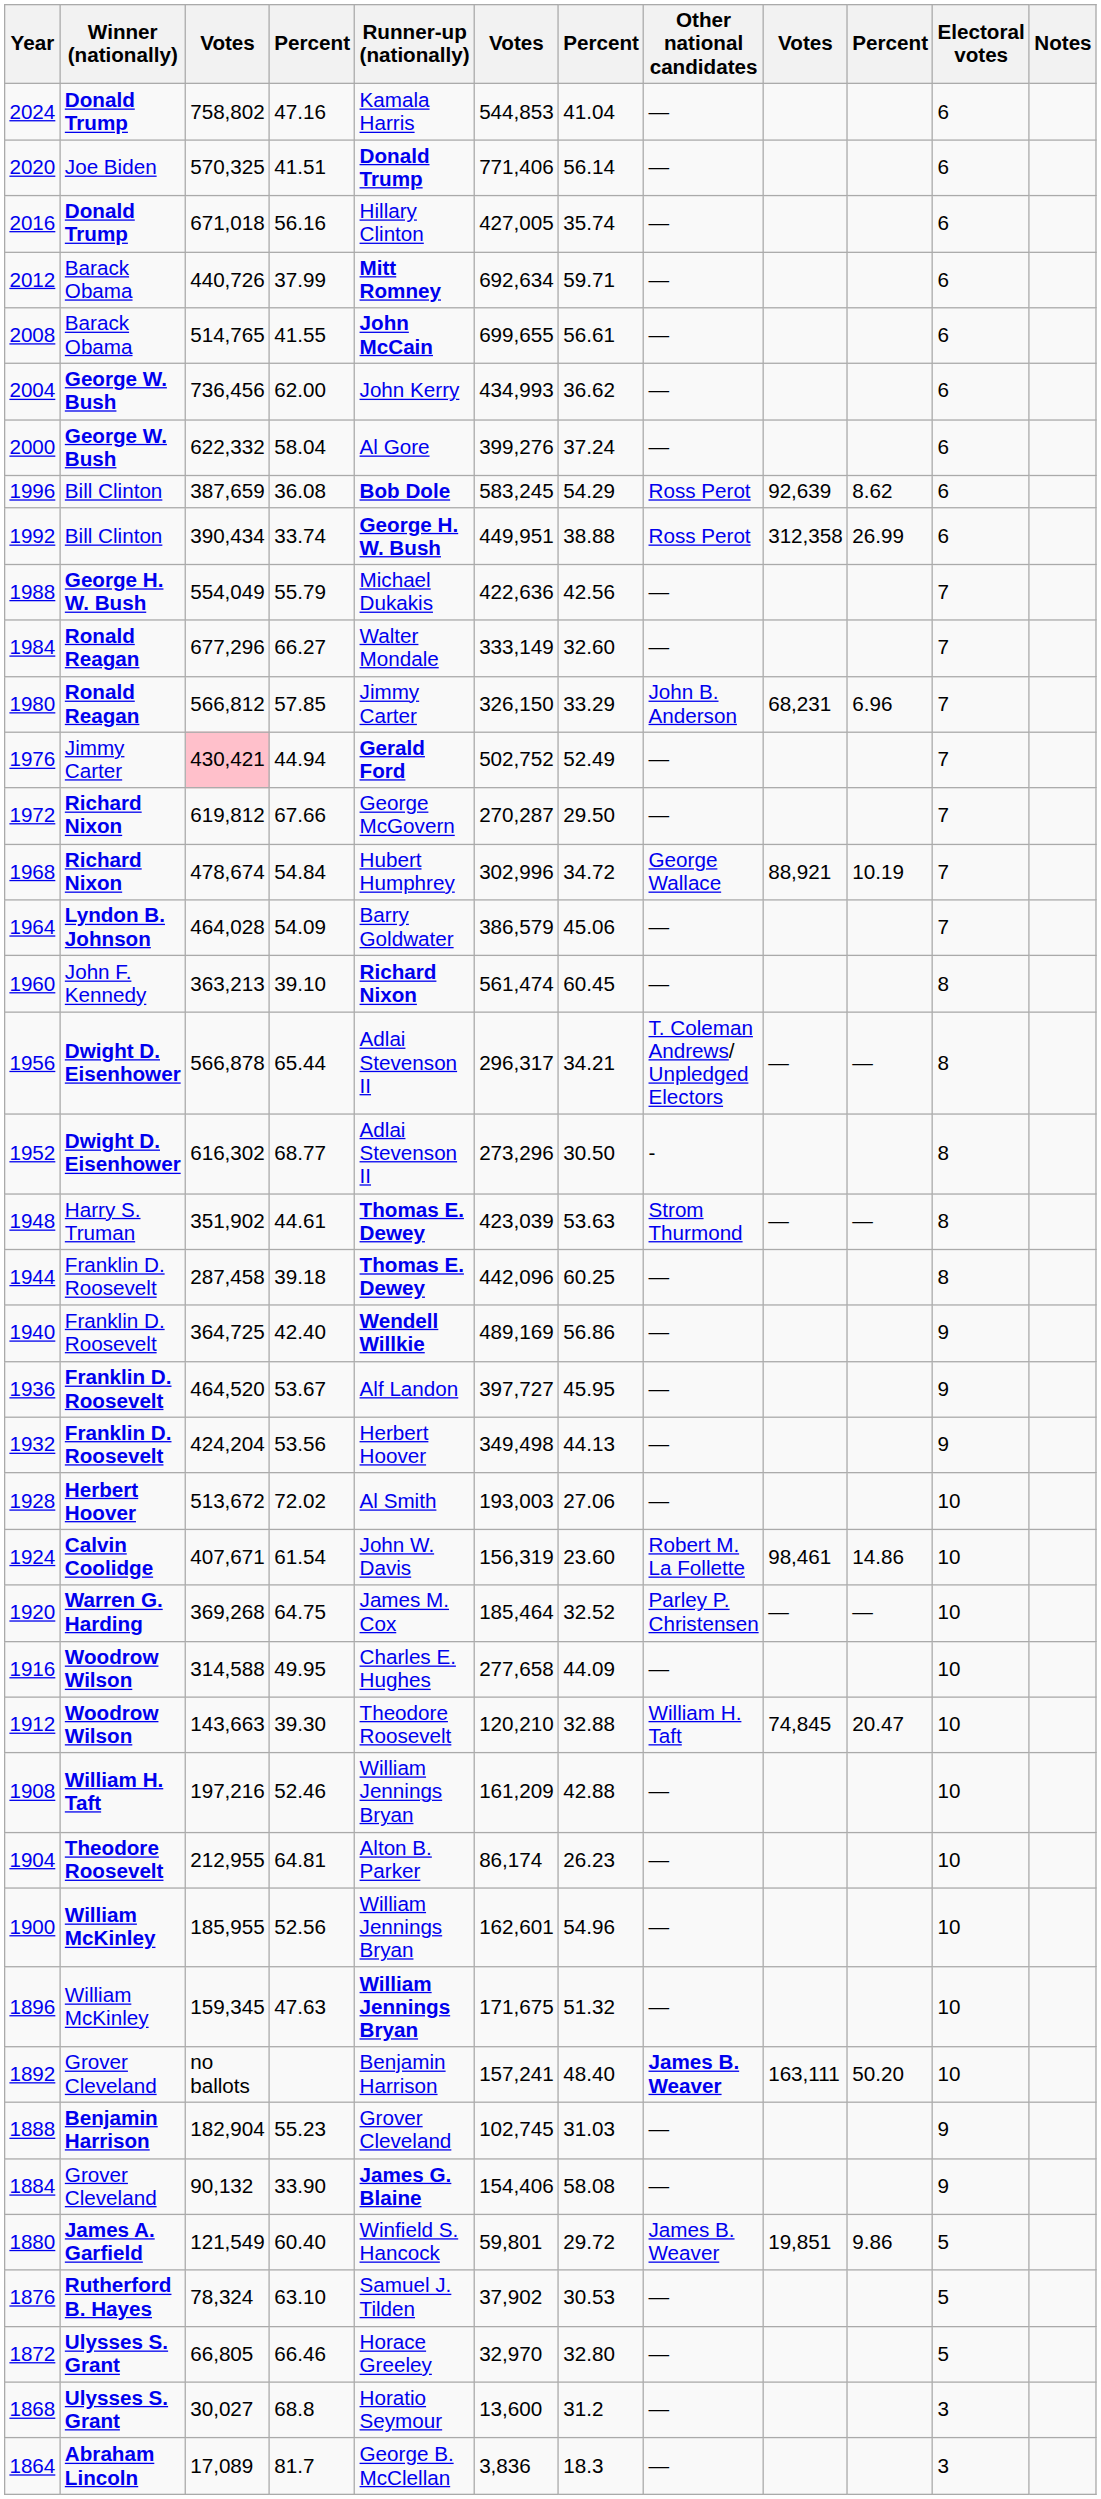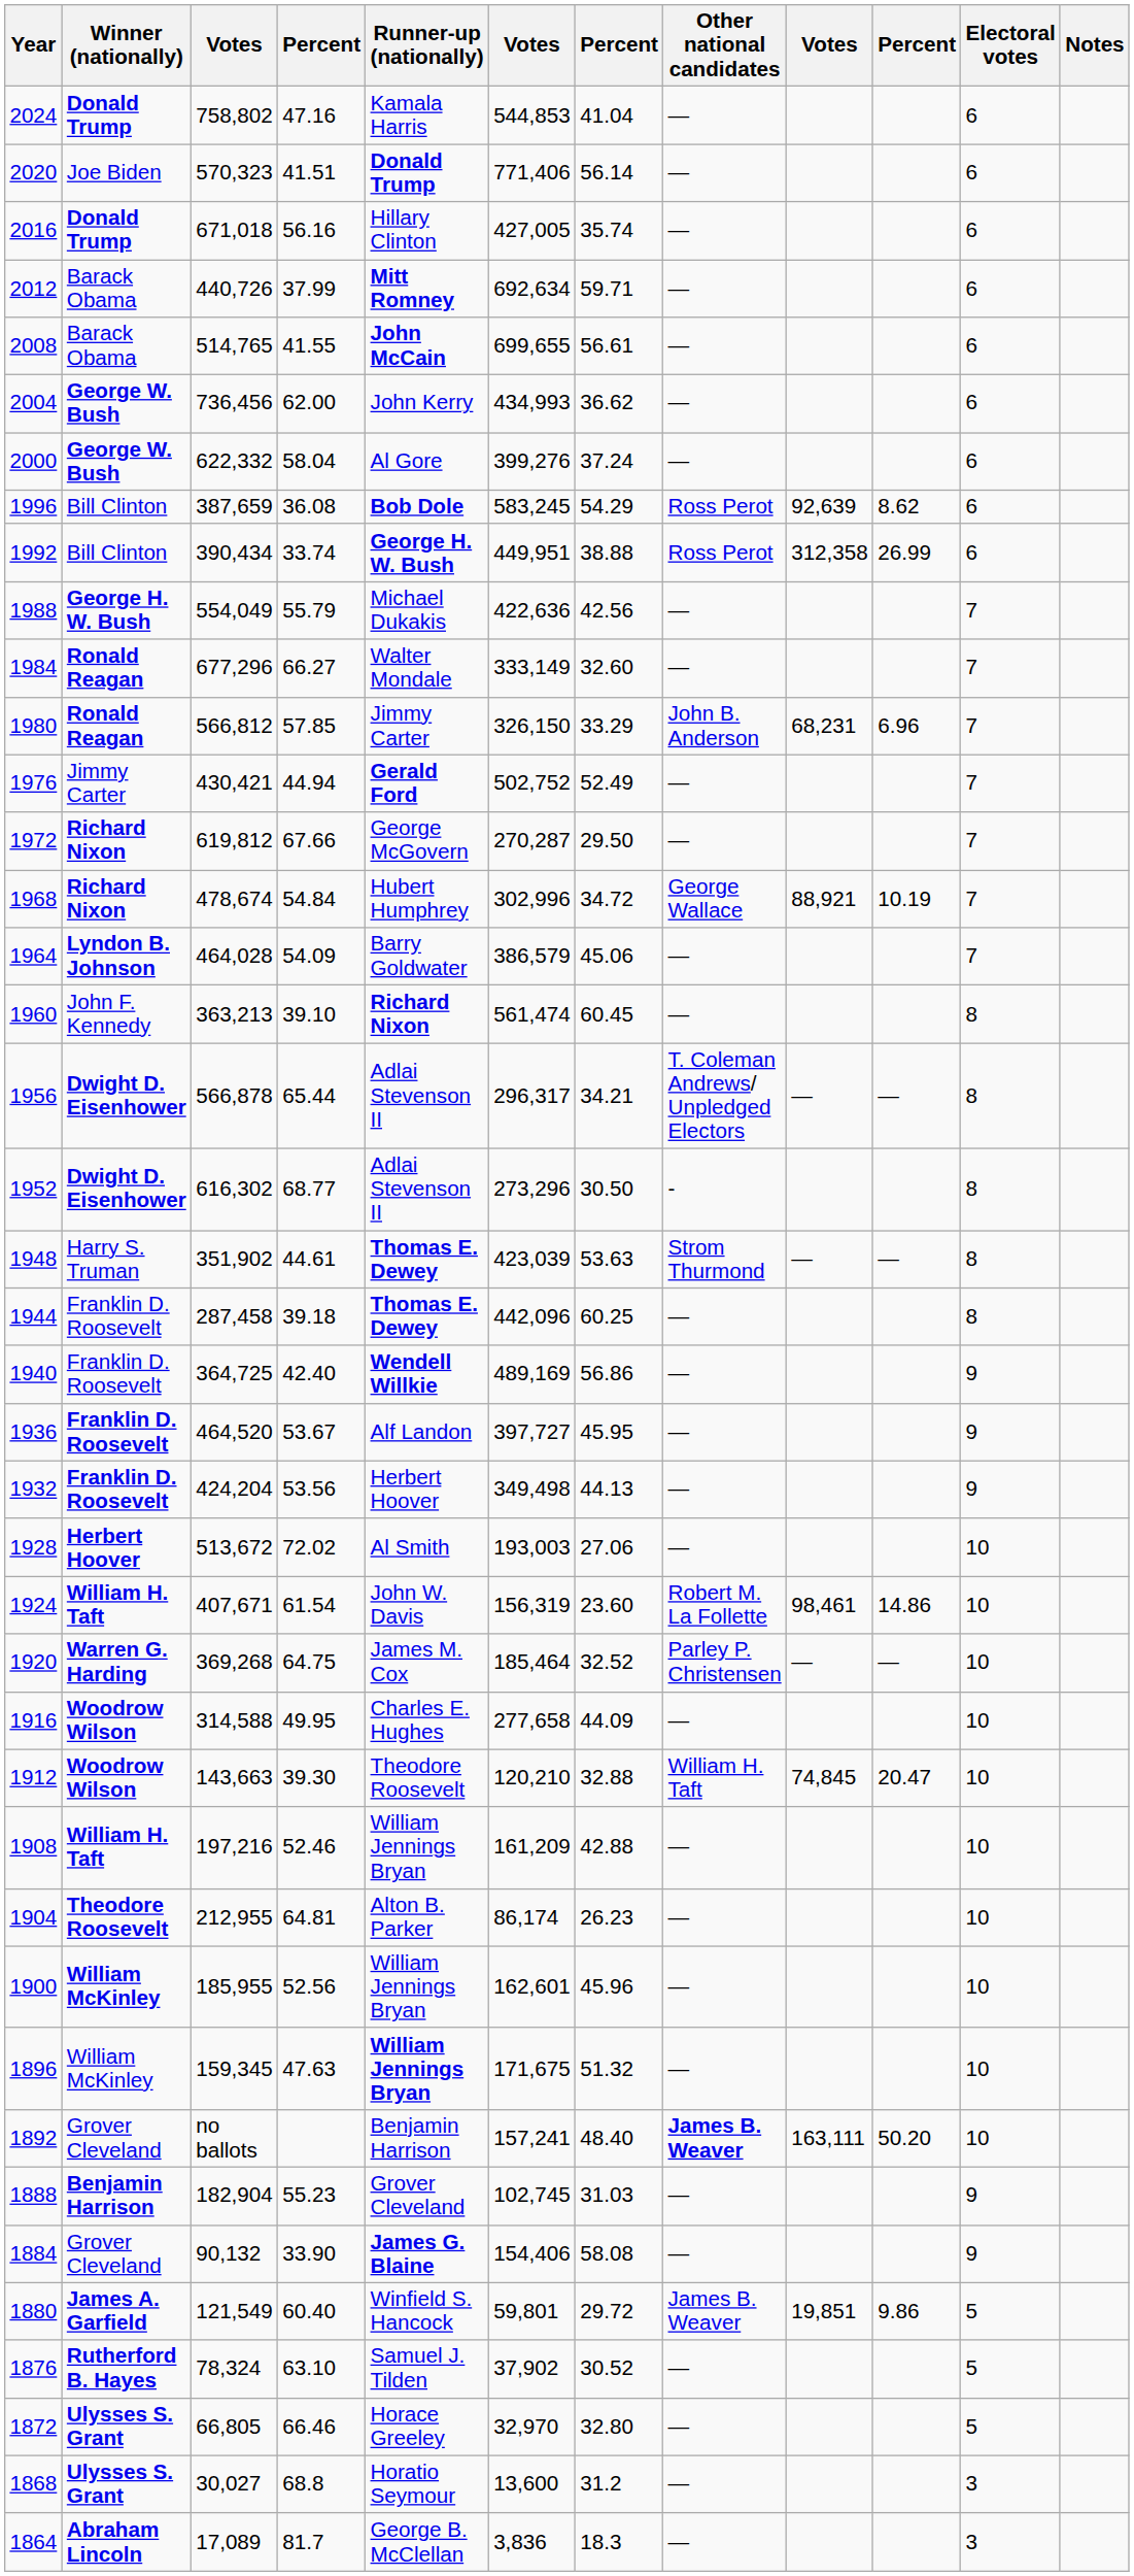2020 | column 3: 570,325 -> 570,323
1976 | column 3: pink background -> no background
1924 | Winner (nationally): Calvin Coolidge -> William H. Taft
1900 | column 7: 54.96 -> 45.96
1876 | column 7: 30.53 -> 30.52
